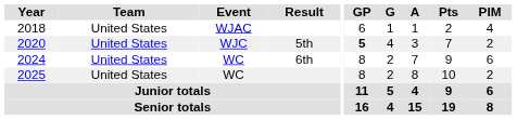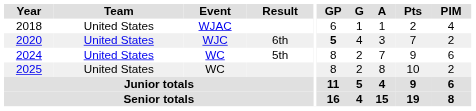2020 | Result: 5th -> 6th
2024 | Result: 6th -> 5th
